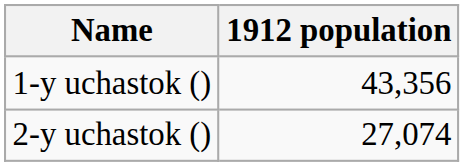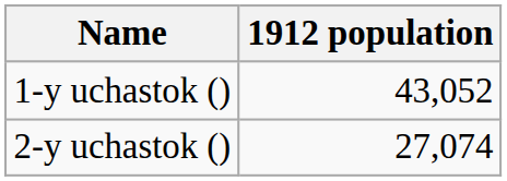1-y uchastok () | 1912 population: 43,356 -> 43,052
